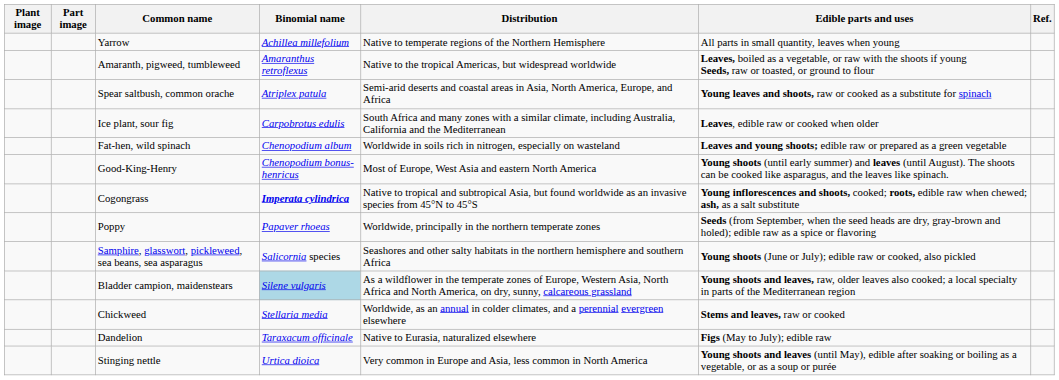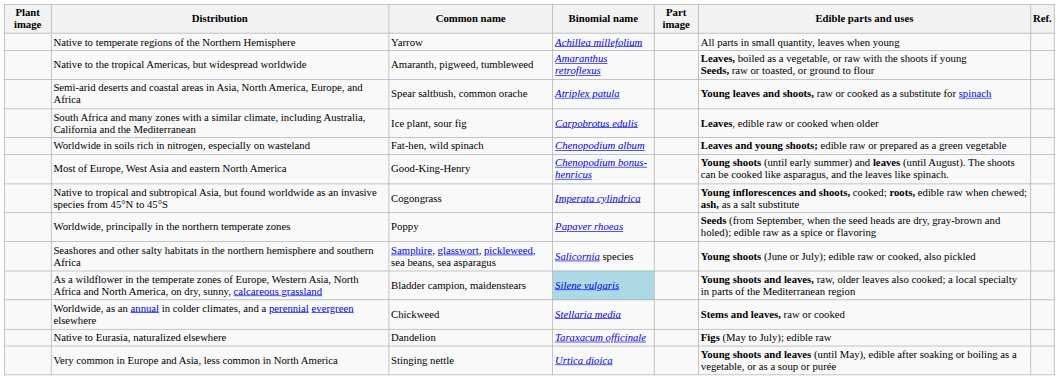columns swapped: Part image <-> Distribution
Cogongrass | Binomial name: bold -> normal
